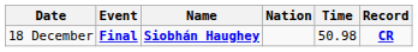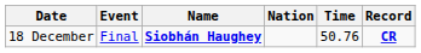18 December | Event: bold -> normal
18 December | Time: 50.98 -> 50.76
